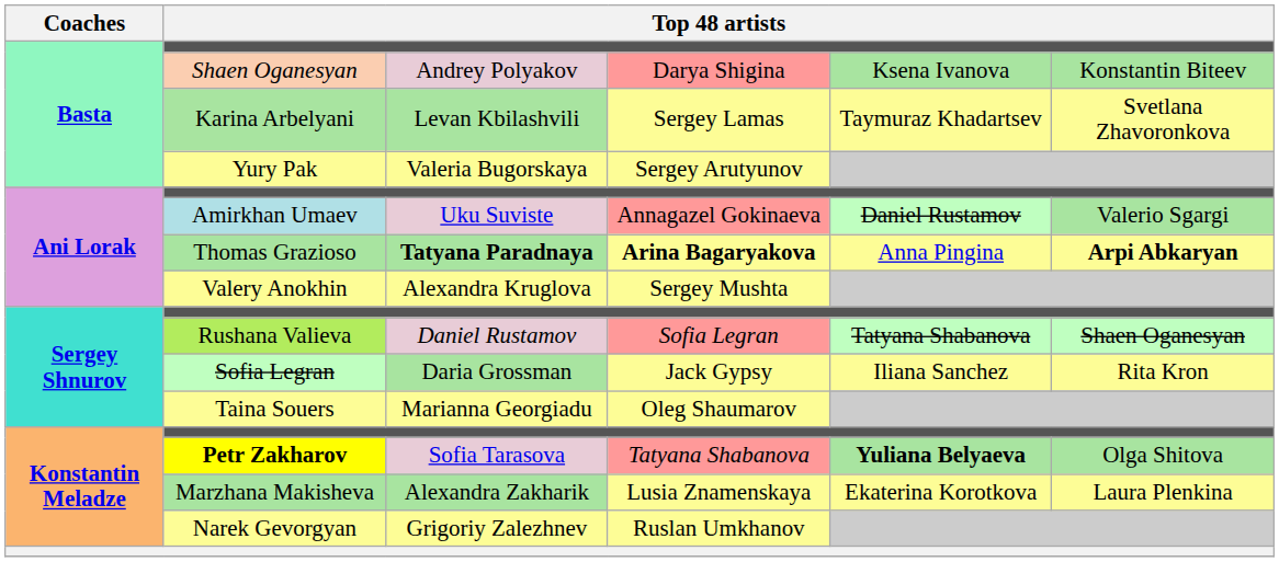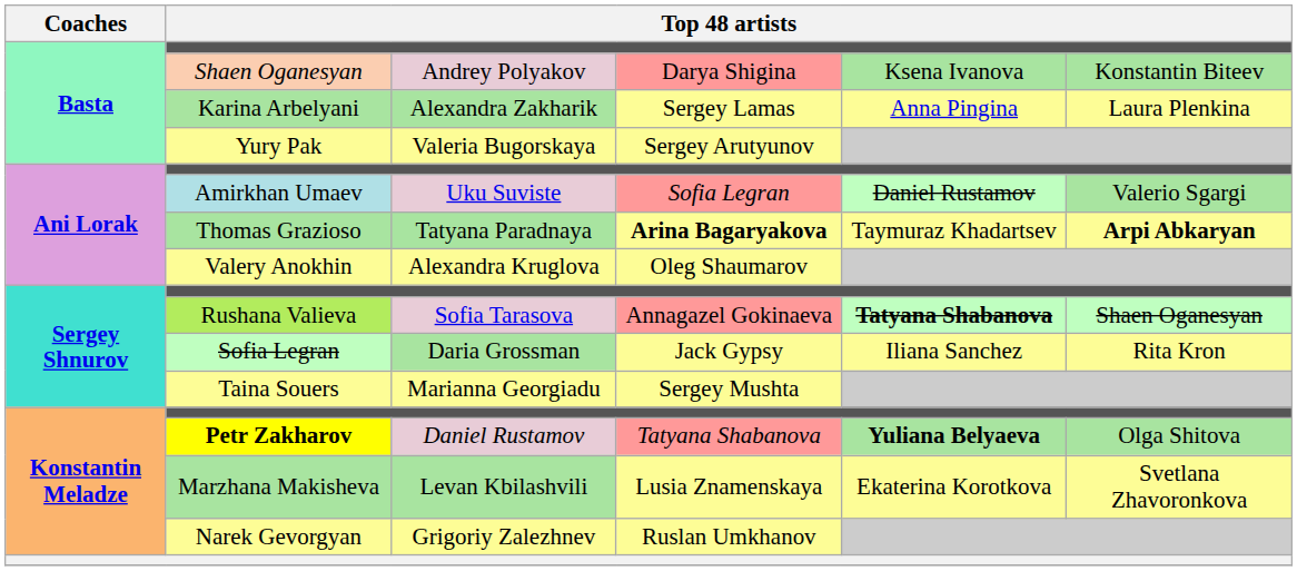Karina Arbelyani | column 3: Levan Kbilashvili -> Alexandra Zakharik
Karina Arbelyani | column 5: Taymuraz Khadartsev -> Anna Pingina
Karina Arbelyani | column 6: Svetlana Zhavoronkova -> Laura Plenkina
Amirkhan Umaev | column 4: Annagazel Gokinaeva -> Sofia Legran
Thomas Grazioso | column 3: bold -> normal
Thomas Grazioso | column 5: Anna Pingina -> Taymuraz Khadartsev
Valery Anokhin | column 4: Sergey Mushta -> Oleg Shaumarov
Rushana Valieva | column 3: Daniel Rustamov -> Sofia Tarasova
Rushana Valieva | column 4: Sofia Legran -> Annagazel Gokinaeva
Rushana Valieva | column 5: normal -> bold
Taina Souers | column 4: Oleg Shaumarov -> Sergey Mushta
Petr Zakharov | column 3: Sofia Tarasova -> Daniel Rustamov
Marzhana Makisheva | column 3: Alexandra Zakharik -> Levan Kbilashvili
Marzhana Makisheva | column 6: Laura Plenkina -> Svetlana Zhavoronkova
